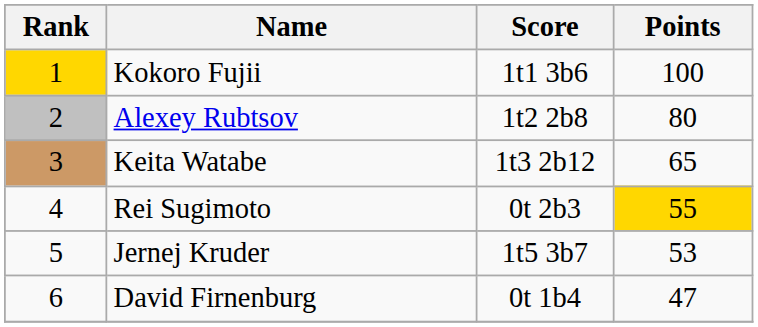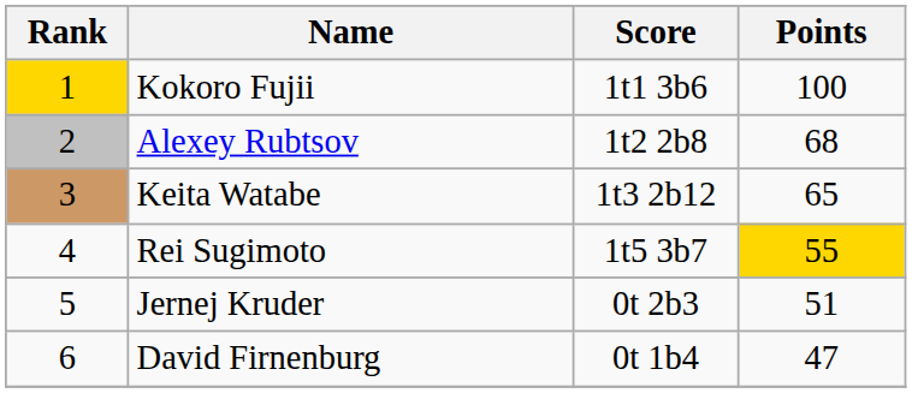Alexey Rubtsov | Points: 80 -> 68
Rei Sugimoto | Score: 0t 2b3 -> 1t5 3b7
Jernej Kruder | Score: 1t5 3b7 -> 0t 2b3
Jernej Kruder | Points: 53 -> 51
